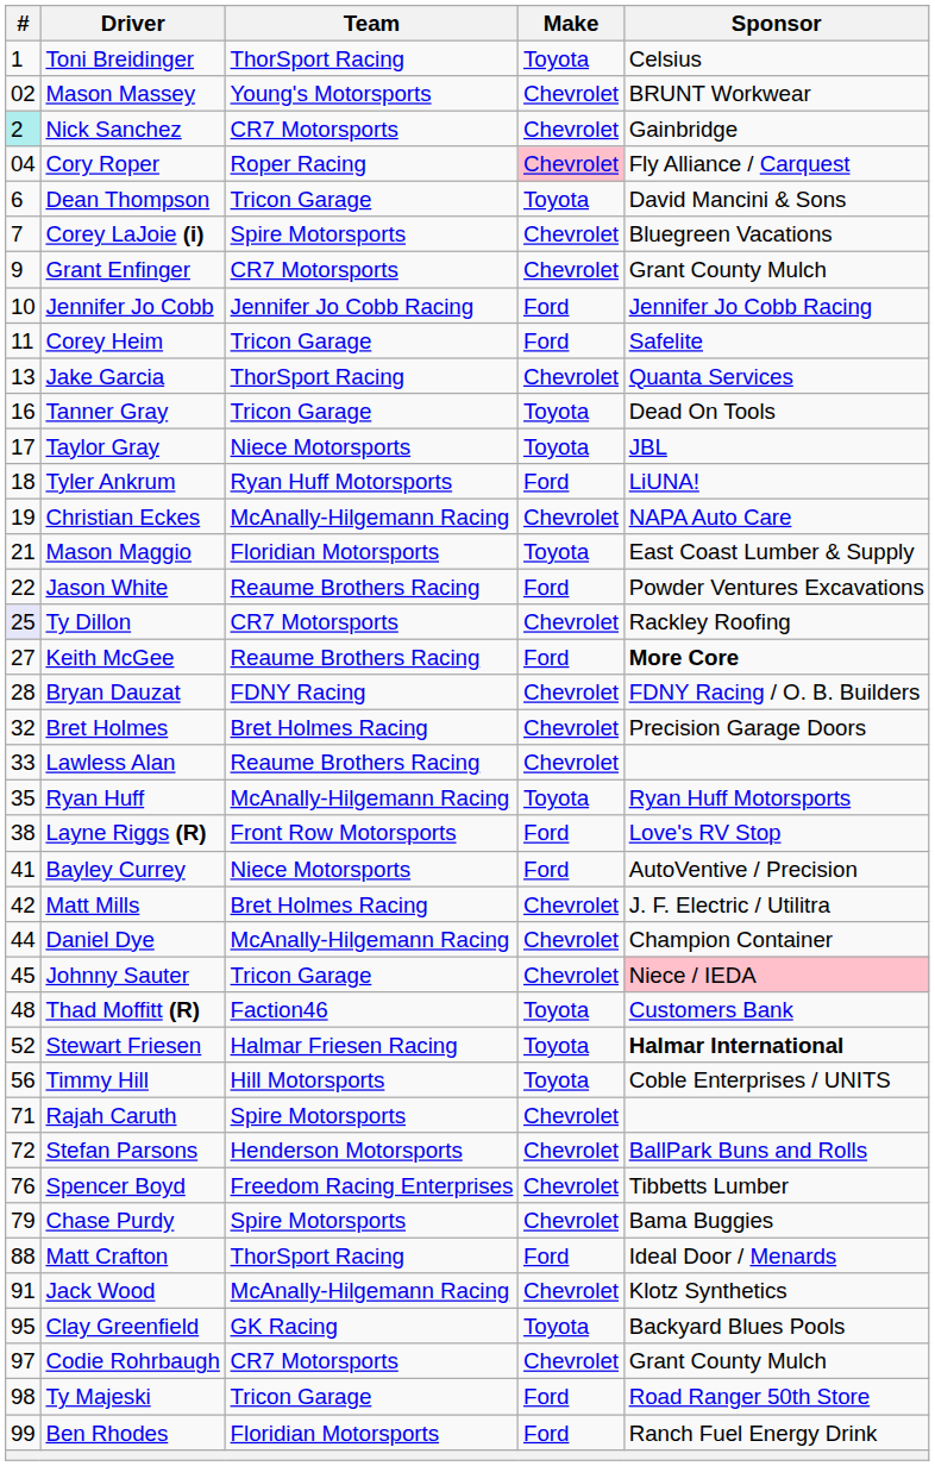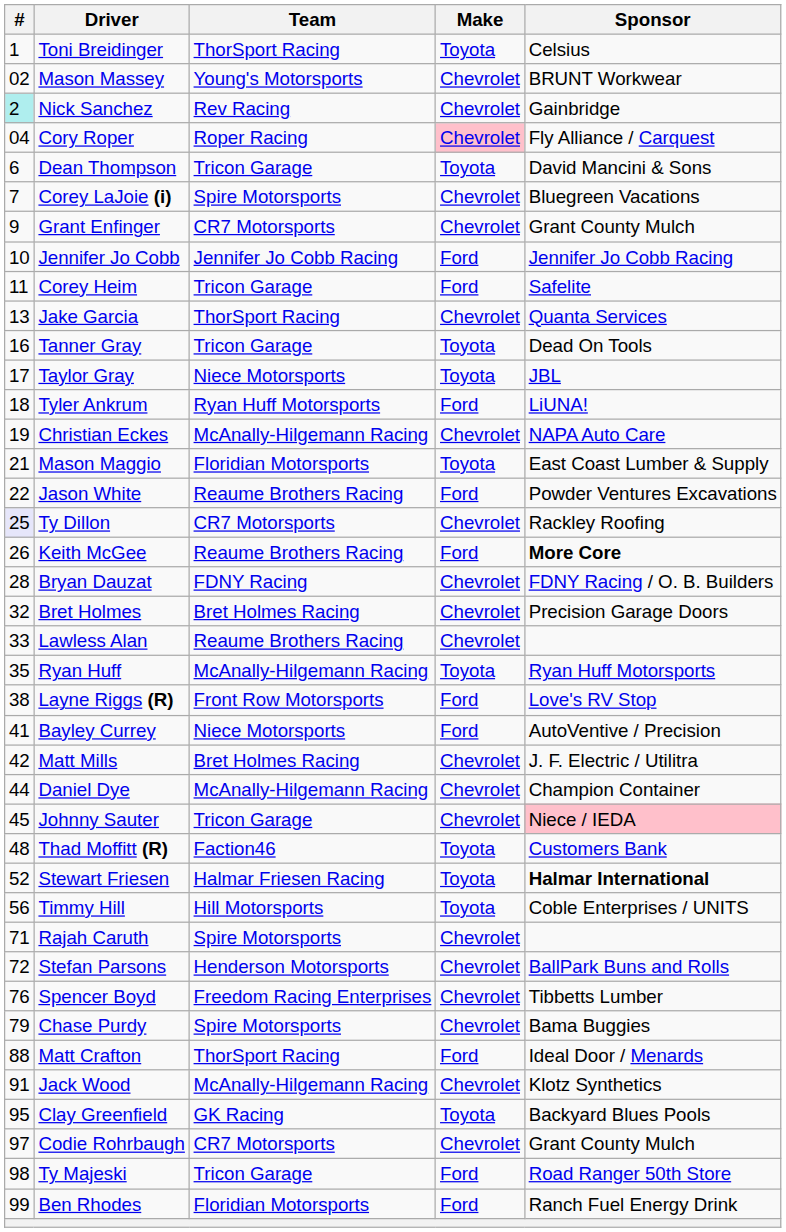Nick Sanchez | Team: CR7 Motorsports -> Rev Racing
Keith McGee | #: 27 -> 26
